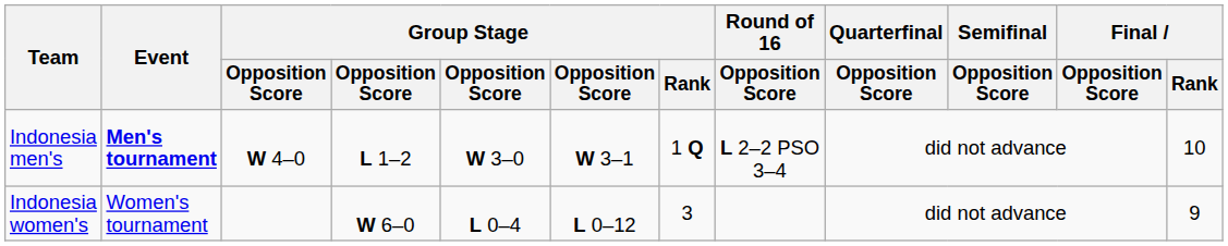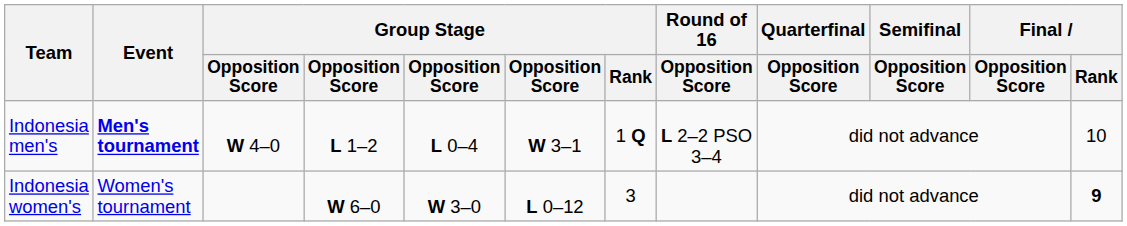Indonesia men's | column 5: W 3–0 -> L 0–4
Indonesia women's | column 5: L 0–4 -> W 3–0
Indonesia women's | Final / Rank: normal -> bold
